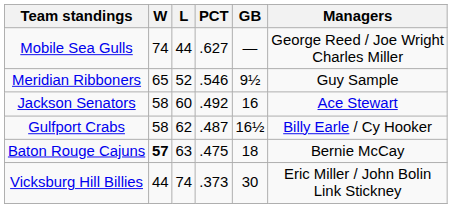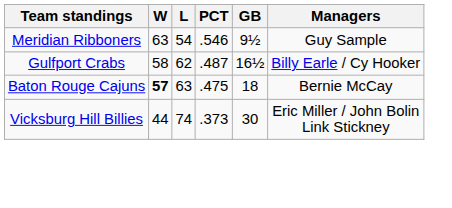- row: Mobile Sea Gulls | 74 | 44 | .627 | — | George Reed / Joe Wright Charles Miller
Meridian Ribboners | W: 65 -> 63
Meridian Ribboners | L: 52 -> 54
- row: Jackson Senators | 58 | 60 | .492 | 16 | Ace Stewart
